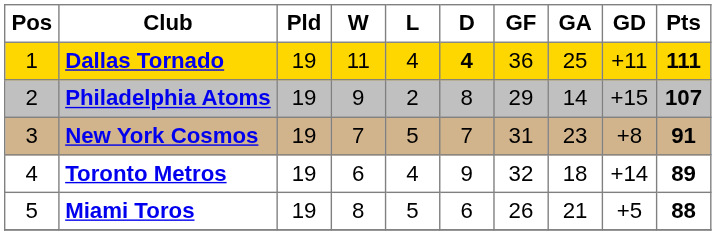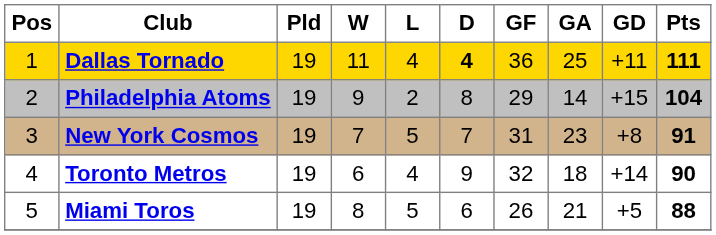Philadelphia Atoms | Pts: 107 -> 104
Toronto Metros | Pts: 89 -> 90
